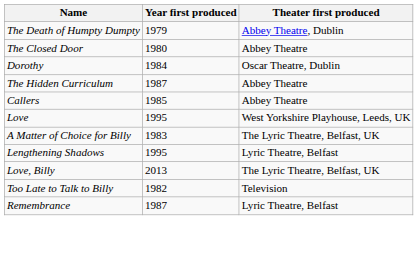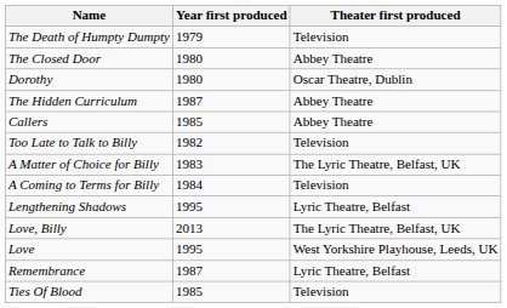The Death of Humpty Dumpty | Theater first produced: Abbey Theatre, Dublin -> Television
Dorothy | Year first produced: 1984 -> 1980
rows swapped: Too Late to Talk to Billy <-> Love
+ row: A Coming to Terms for Billy | 1984 | Television
+ row: Ties Of Blood | 1985 | Television
